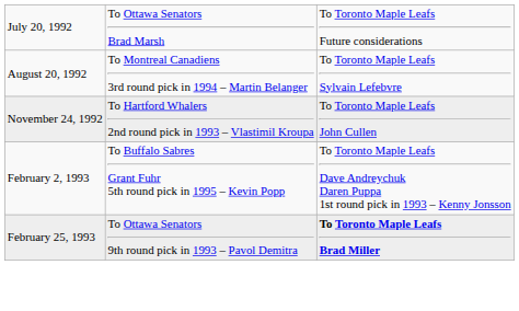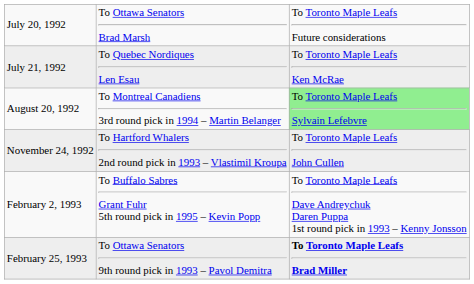+ row: July 21, 1992 | To Quebec Nordiques Len Esau | To Toronto Maple Leafs Ken McRae
August 20, 1992 | column 3: no background -> lightgreen background
